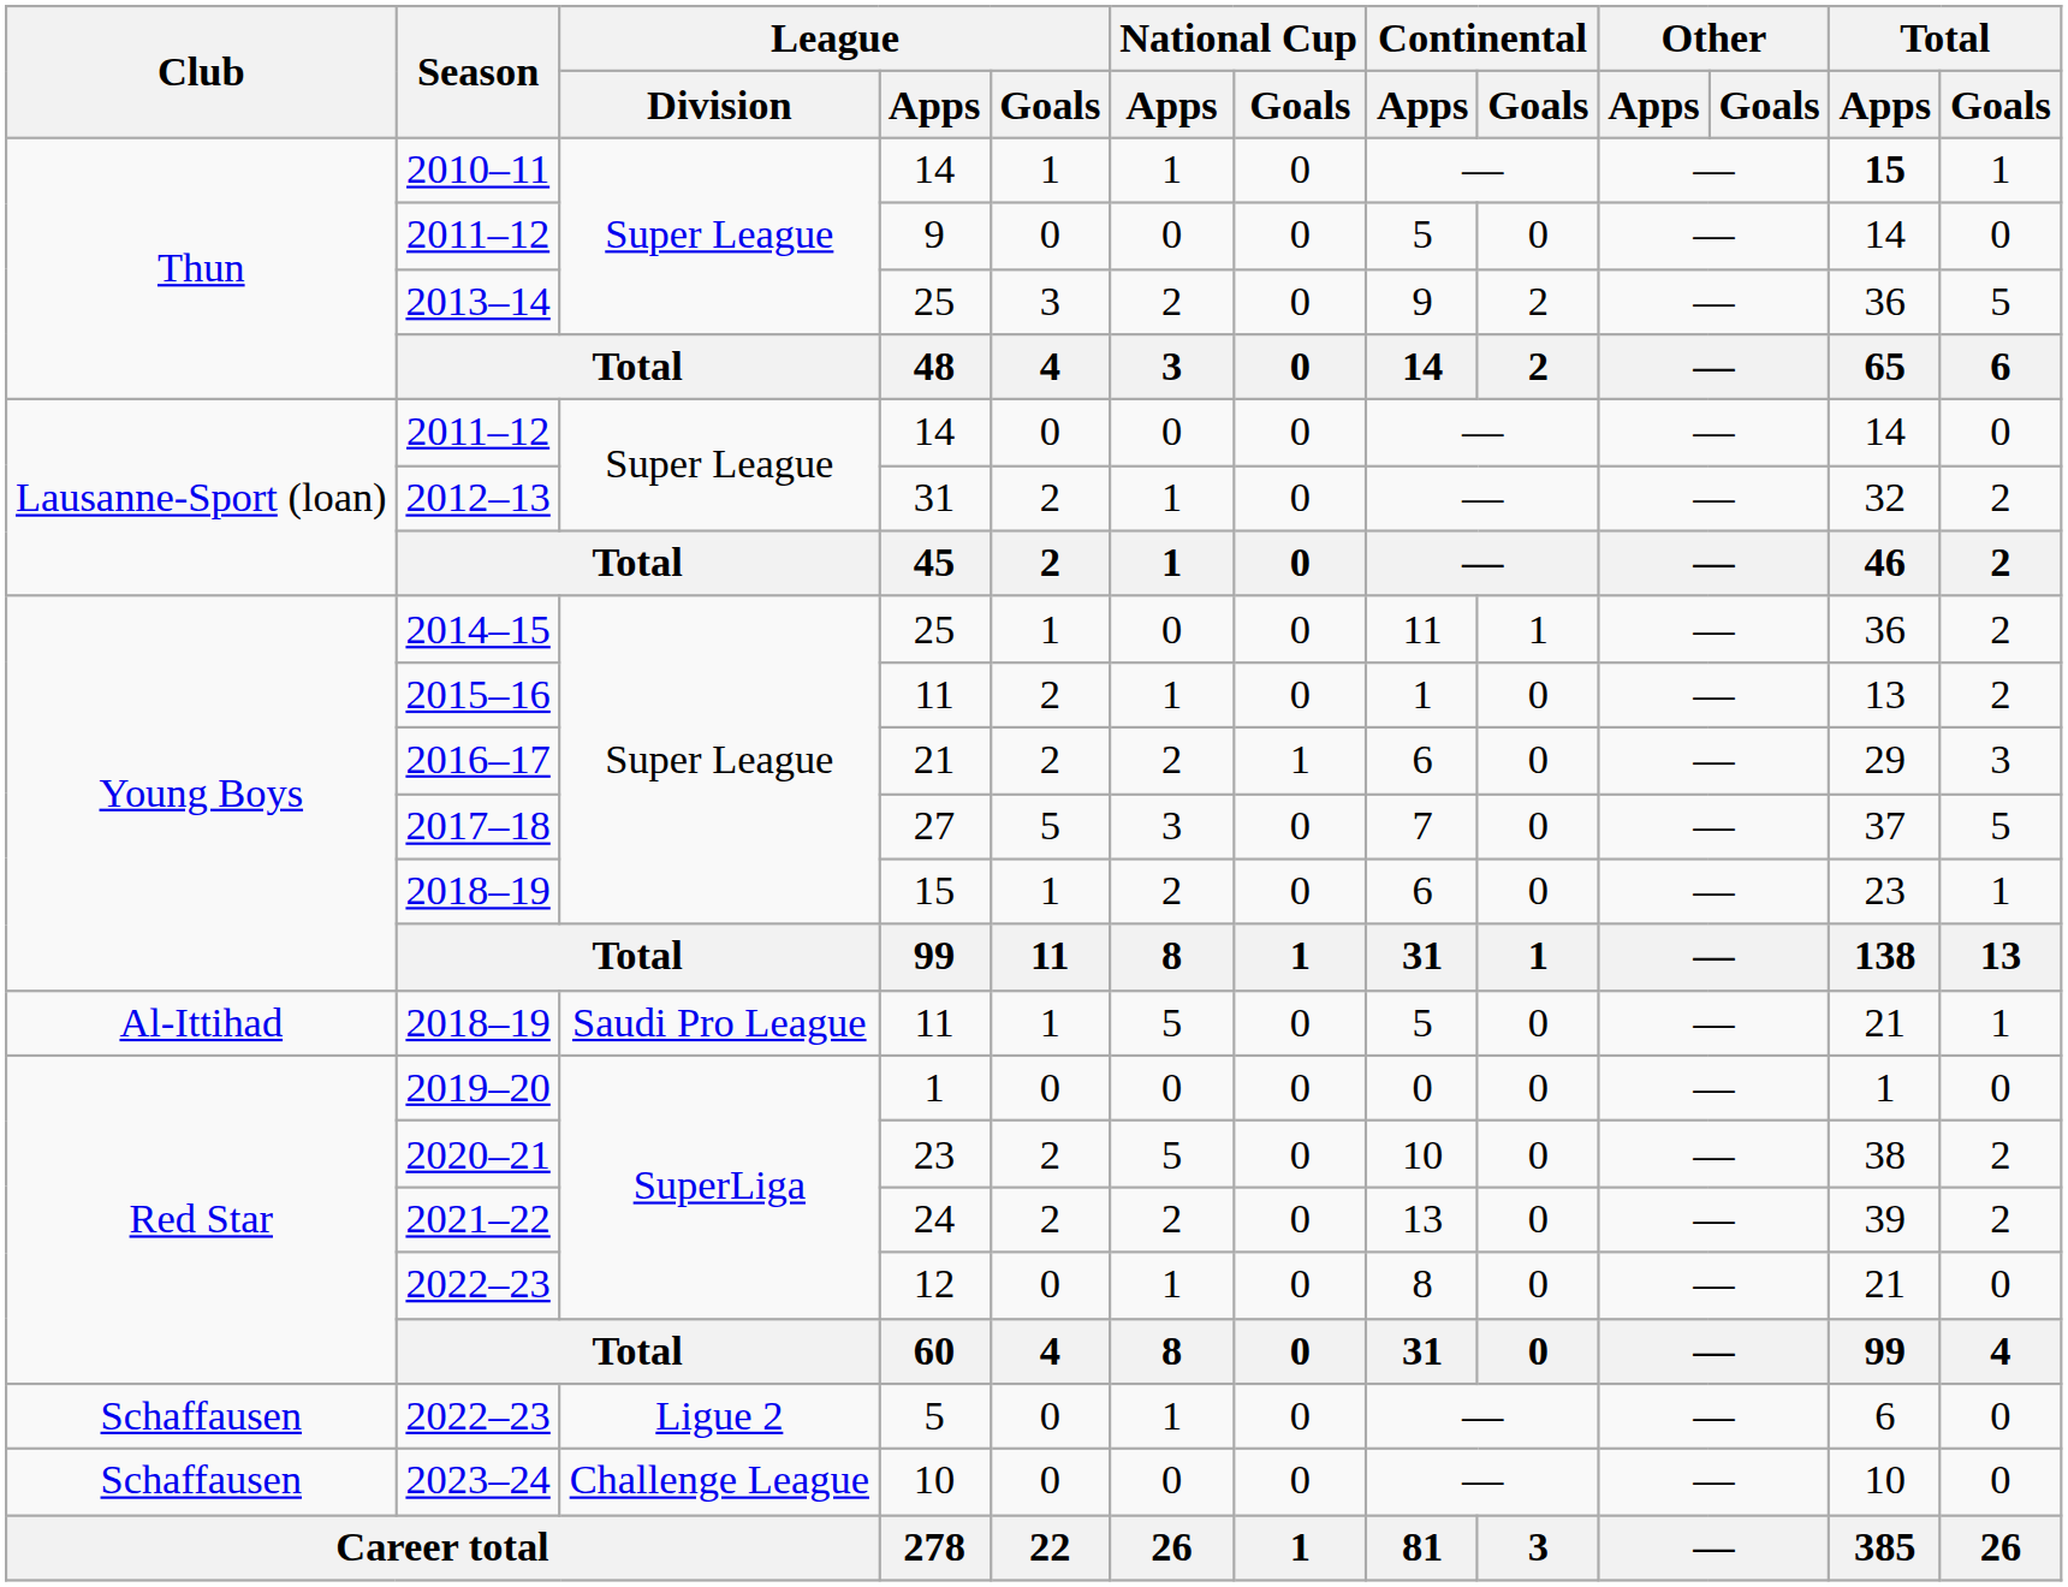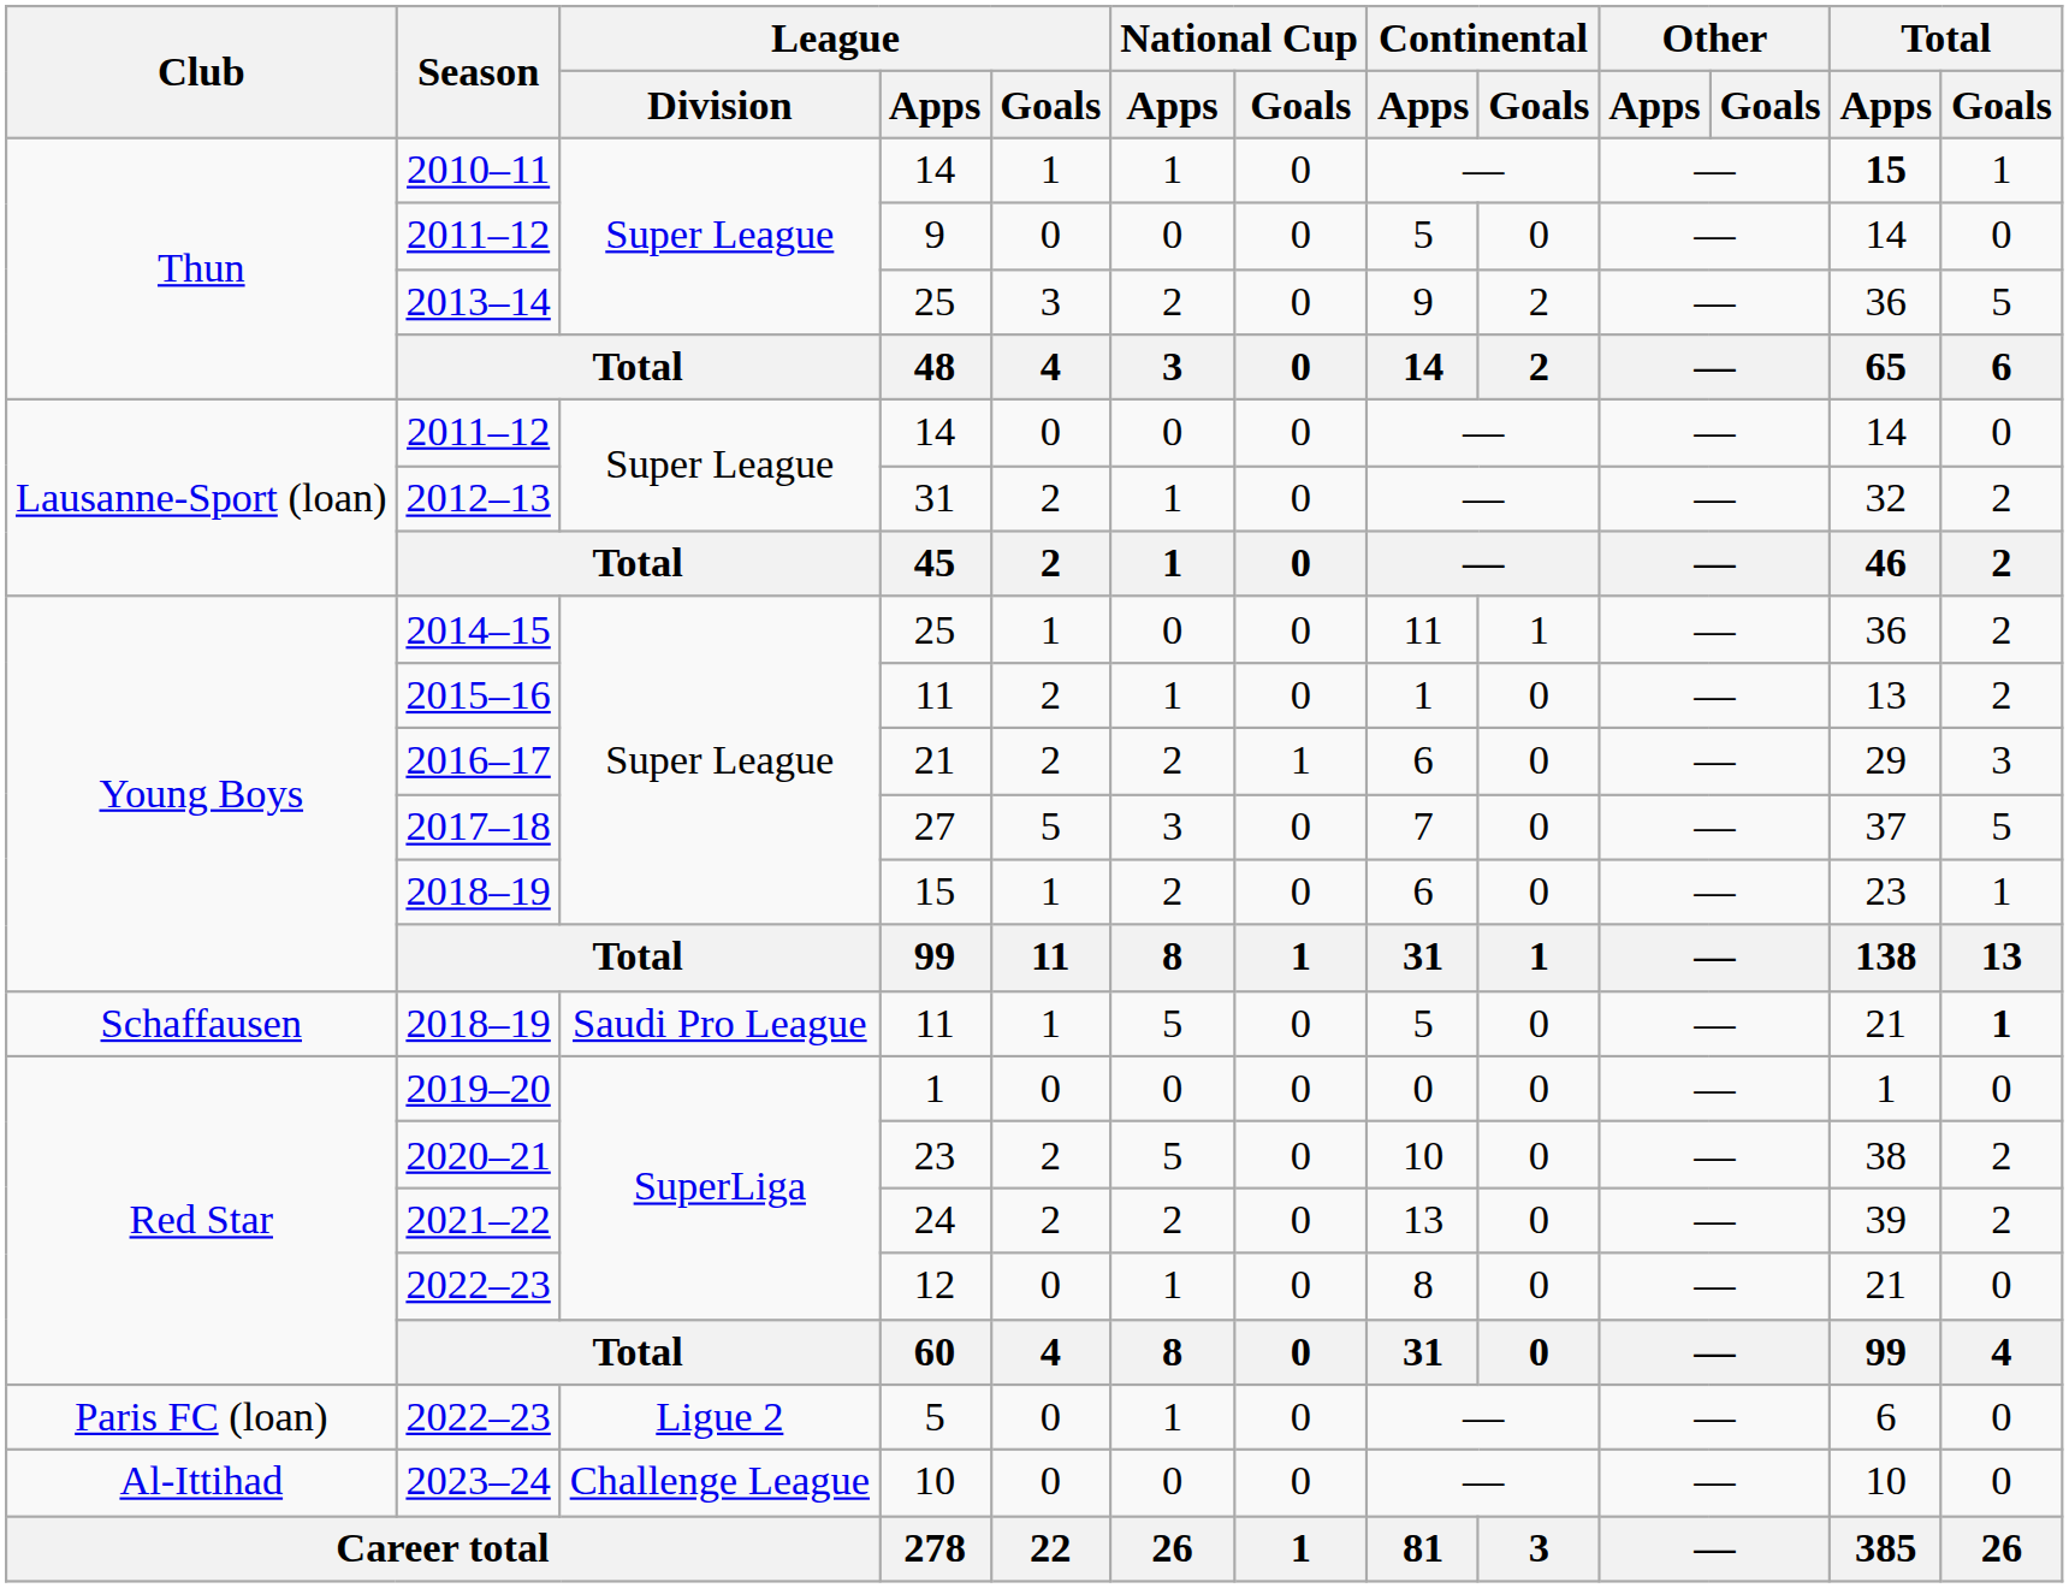2018–19 / 11 | Club: Al-Ittihad -> Schaffausen
2018–19 / 11 | Total / Goals: normal -> bold
2022–23 / 5 | Club: Schaffausen -> Paris FC (loan)
2023–24 | Club: Schaffausen -> Al-Ittihad
